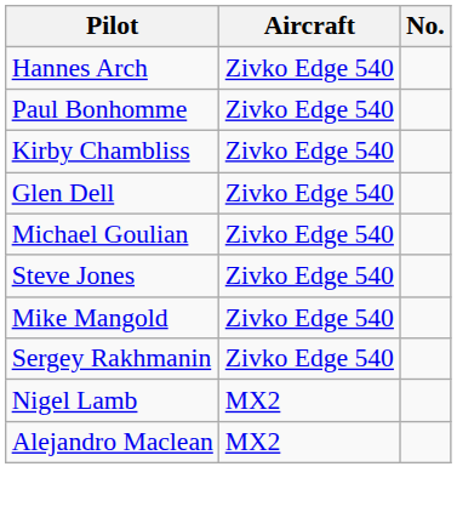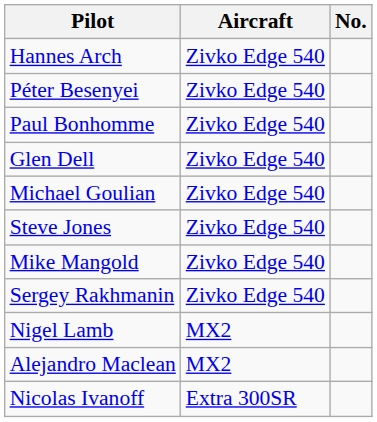+ row: Péter Besenyei | Zivko Edge 540
- row: Kirby Chambliss | Zivko Edge 540
+ row: Nicolas Ivanoff | Extra 300SR
